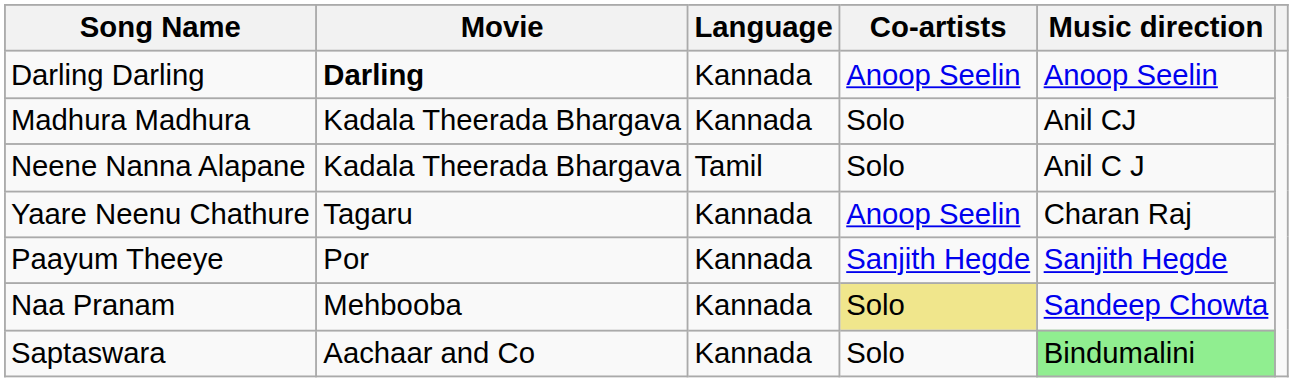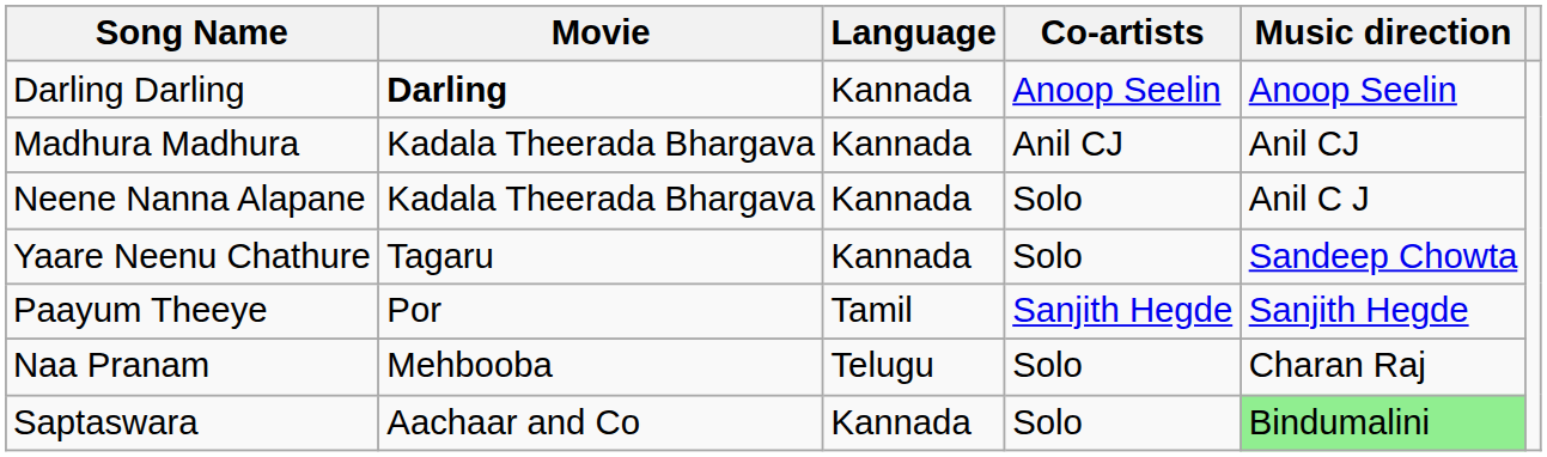Madhura Madhura | Co-artists: Solo -> Anil CJ
Neene Nanna Alapane | Language: Tamil -> Kannada
Yaare Neenu Chathure | Co-artists: Anoop Seelin -> Solo
Yaare Neenu Chathure | Music direction: Charan Raj -> Sandeep Chowta
Paayum Theeye | Language: Kannada -> Tamil
Naa Pranam | Language: Kannada -> Telugu
Naa Pranam | Co-artists: khaki background -> no background
Naa Pranam | Music direction: Sandeep Chowta -> Charan Raj
